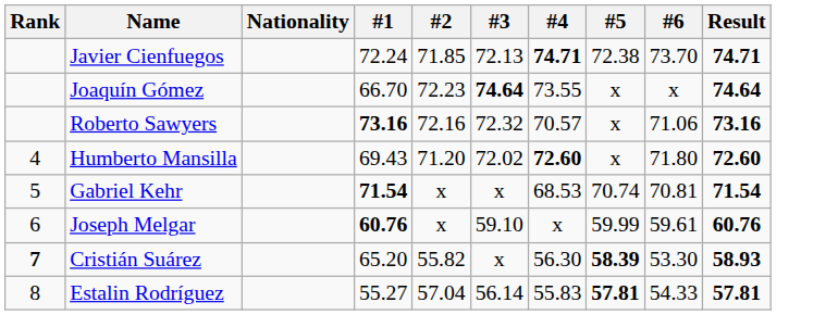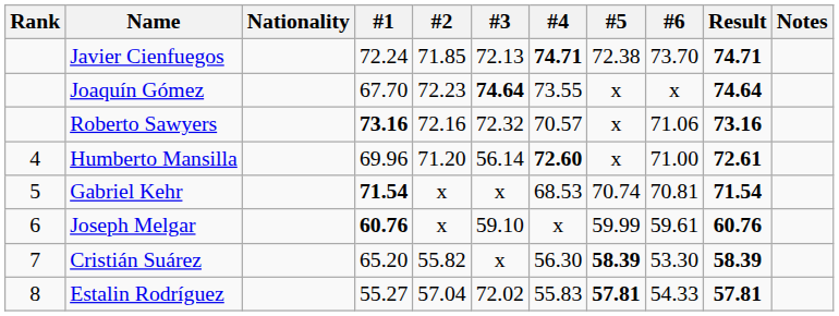+ column: Notes
Joaquín Gómez | #1: 66.70 -> 67.70
Humberto Mansilla | #1: 69.43 -> 69.96
Humberto Mansilla | #3: 72.02 -> 56.14
Humberto Mansilla | #6: 71.80 -> 71.00
Humberto Mansilla | Result: 72.60 -> 72.61
Cristián Suárez | Rank: bold -> normal
Cristián Suárez | Result: 58.93 -> 58.39
Estalin Rodríguez | #3: 56.14 -> 72.02
